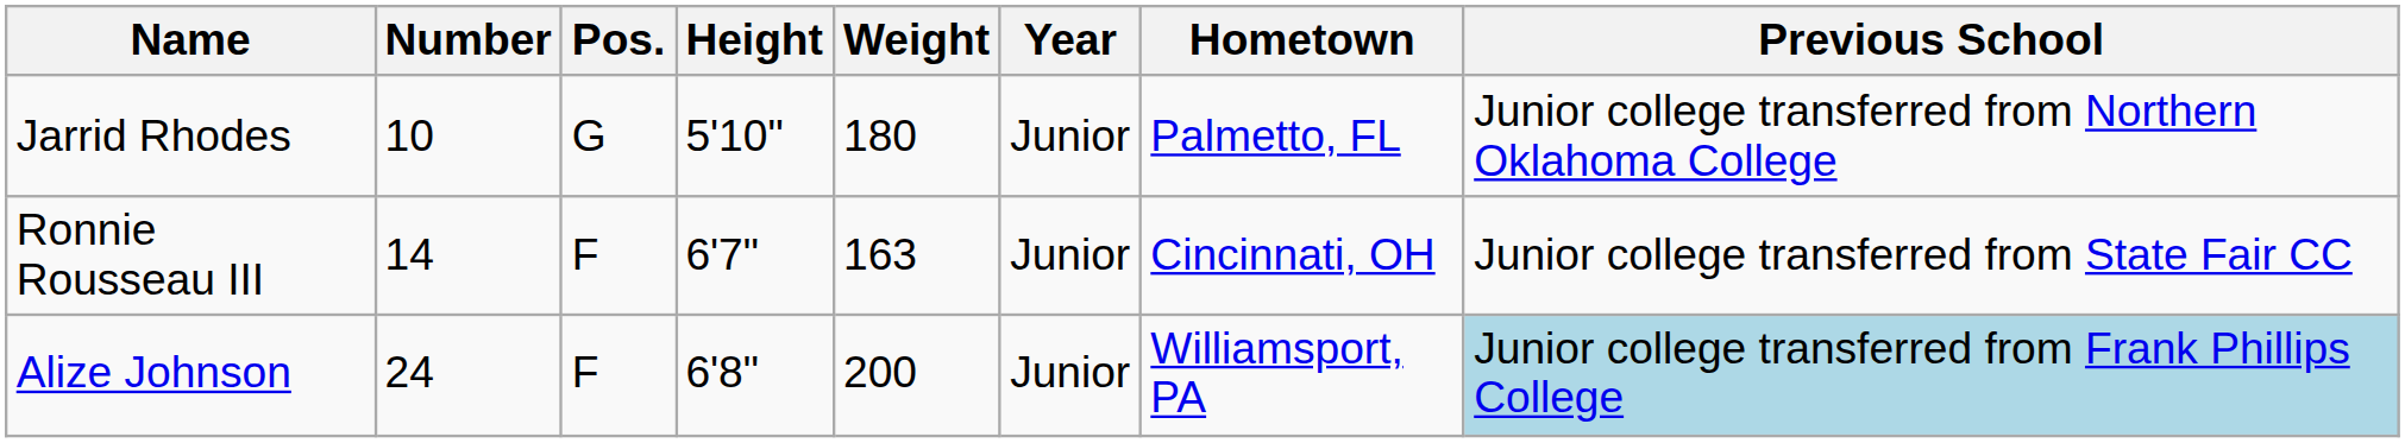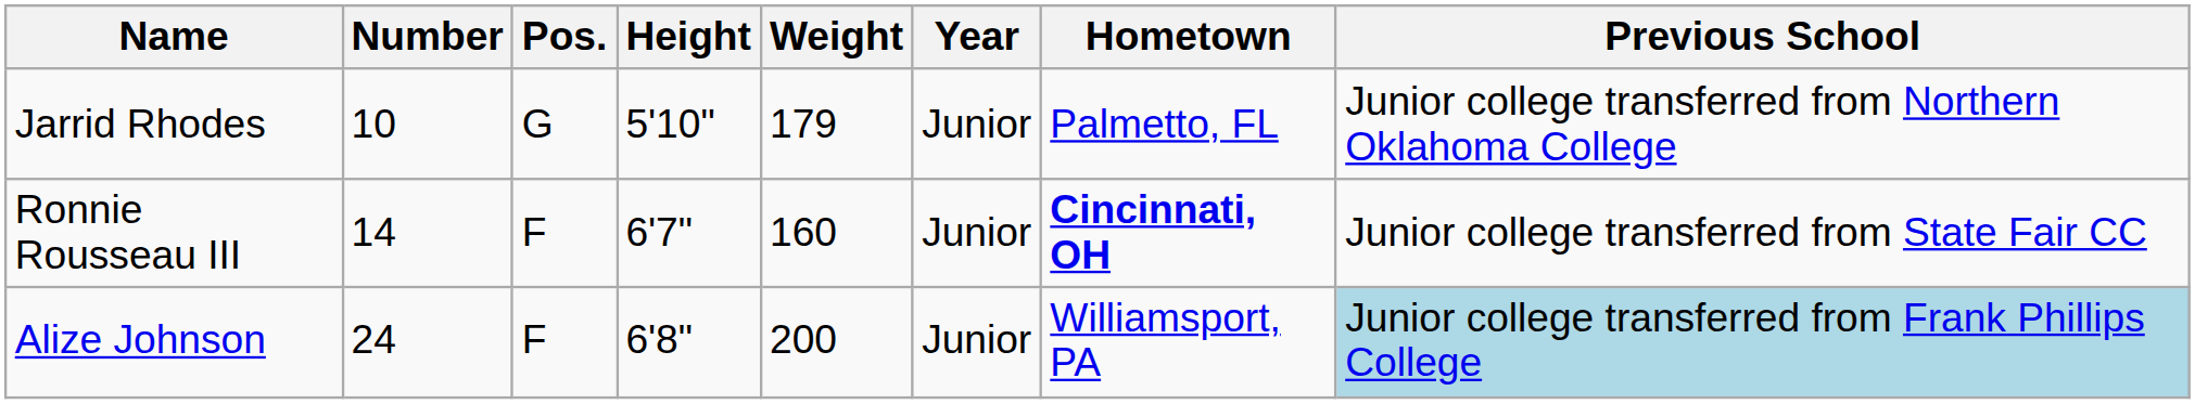Jarrid Rhodes | Weight: 180 -> 179
Ronnie Rousseau III | Weight: 163 -> 160
Ronnie Rousseau III | Hometown: normal -> bold
